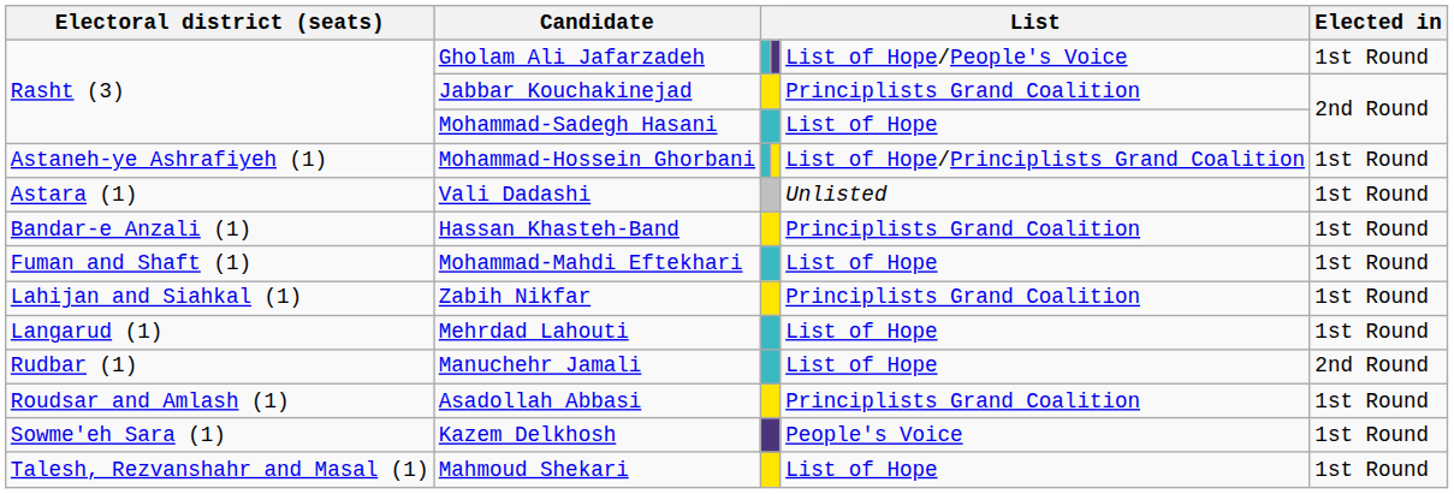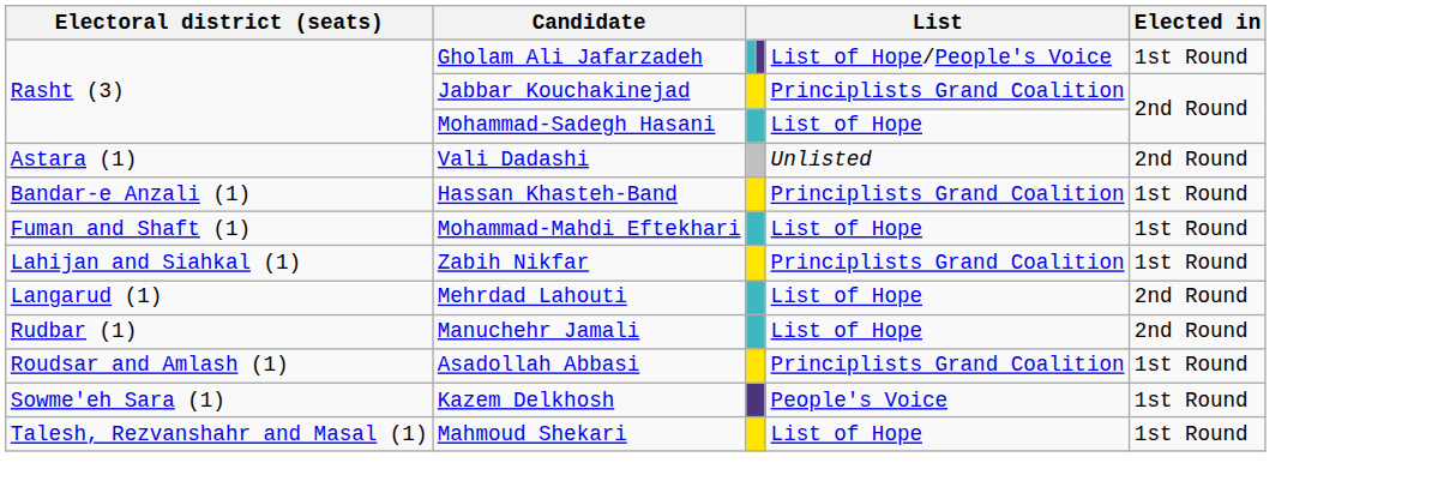- row: Astaneh-ye Ashrafiyeh (1) | Mohammad-Hossein Ghorbani | List of Hope/Principlists Grand Coalition | 1st Round
Vali Dadashi | Elected in: 1st Round -> 2nd Round
Mehrdad Lahouti | Elected in: 1st Round -> 2nd Round
